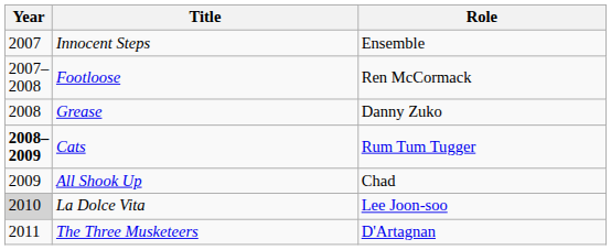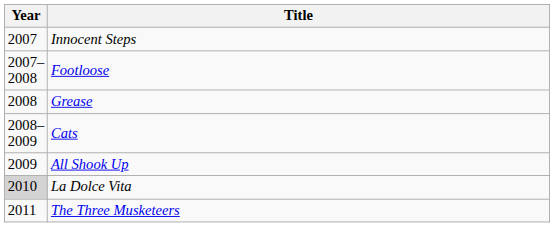- column: Role | Ensemble | Ren McCormack | Danny Zuko | Rum Tum Tugger | Chad | Lee Joon-soo | D'Artagnan
Cats | Year: bold -> normal
